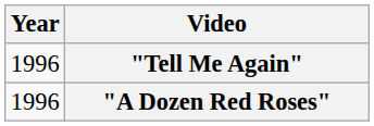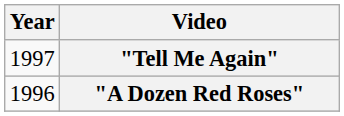"Tell Me Again" | Year: 1996 -> 1997
